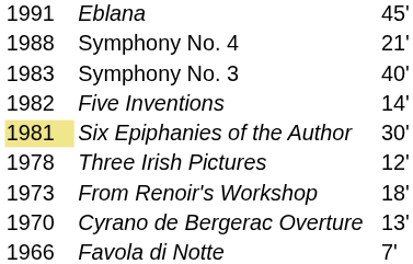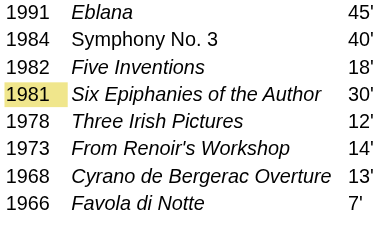- row: 1988 | Symphony No. 4 | 21'
Symphony No. 3 | column 1: 1983 -> 1984
Five Inventions | column 3: 14' -> 18'
From Renoir's Workshop | column 3: 18' -> 14'
Cyrano de Bergerac Overture | column 1: 1970 -> 1968
